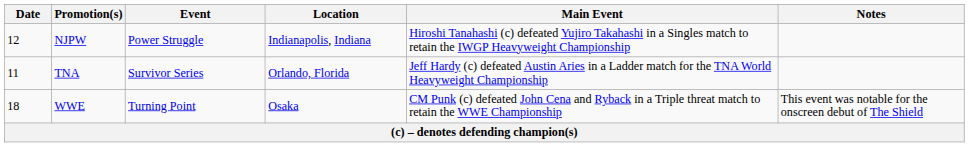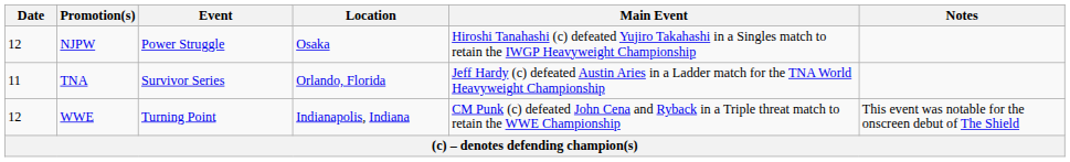NJPW | Location: Indianapolis, Indiana -> Osaka
WWE | Date: 18 -> 12
WWE | Location: Osaka -> Indianapolis, Indiana
